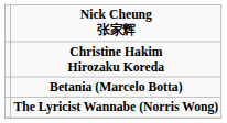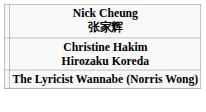- row: Betania (Marcelo Botta)
